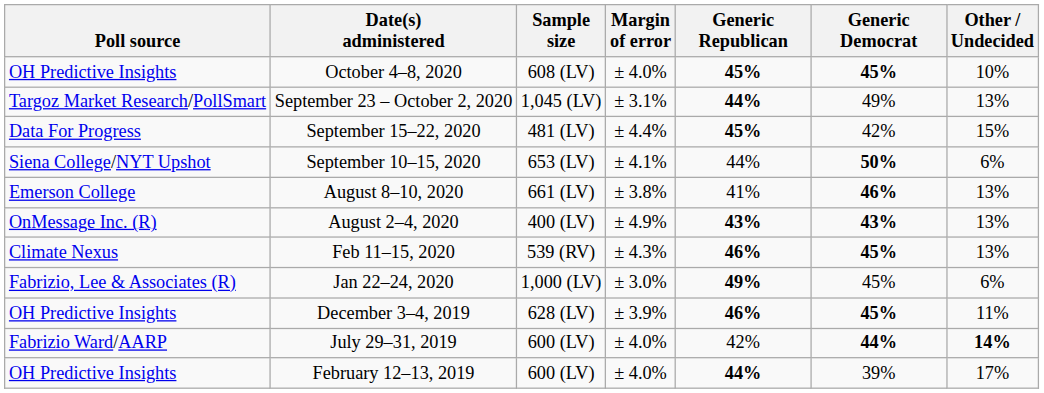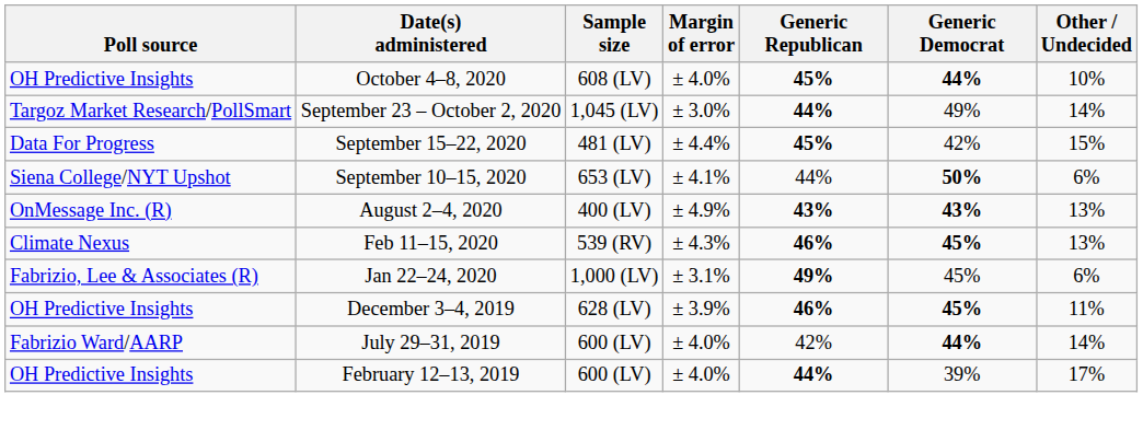October 4–8, 2020 | Generic Democrat: 45% -> 44%
September 23 – October 2, 2020 | Margin of error: ± 3.1% -> ± 3.0%
September 23 – October 2, 2020 | Other / Undecided: 13% -> 14%
- row: Emerson College | August 8–10, 2020 | 661 (LV) | ± 3.8% | 41% | 46% | 13%
Jan 22–24, 2020 | Margin of error: ± 3.0% -> ± 3.1%
July 29–31, 2019 | Other / Undecided: bold -> normal
